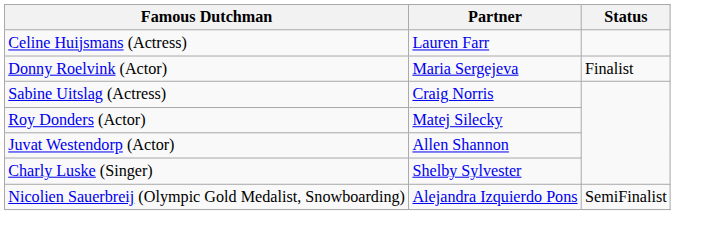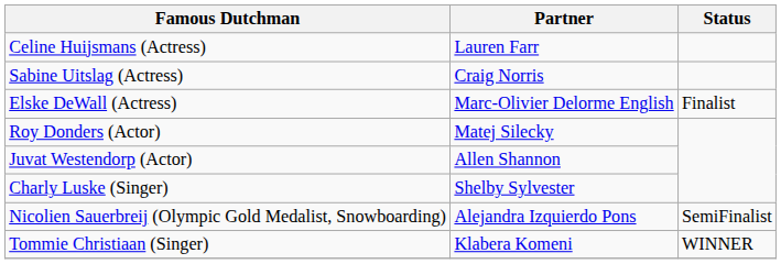- row: Donny Roelvink (Actor) | Maria Sergejeva | Finalist
+ row: Elske DeWall (Actress) | Marc-Olivier Delorme English | Finalist
+ row: Tommie Christiaan (Singer) | Klabera Komeni | WINNER
